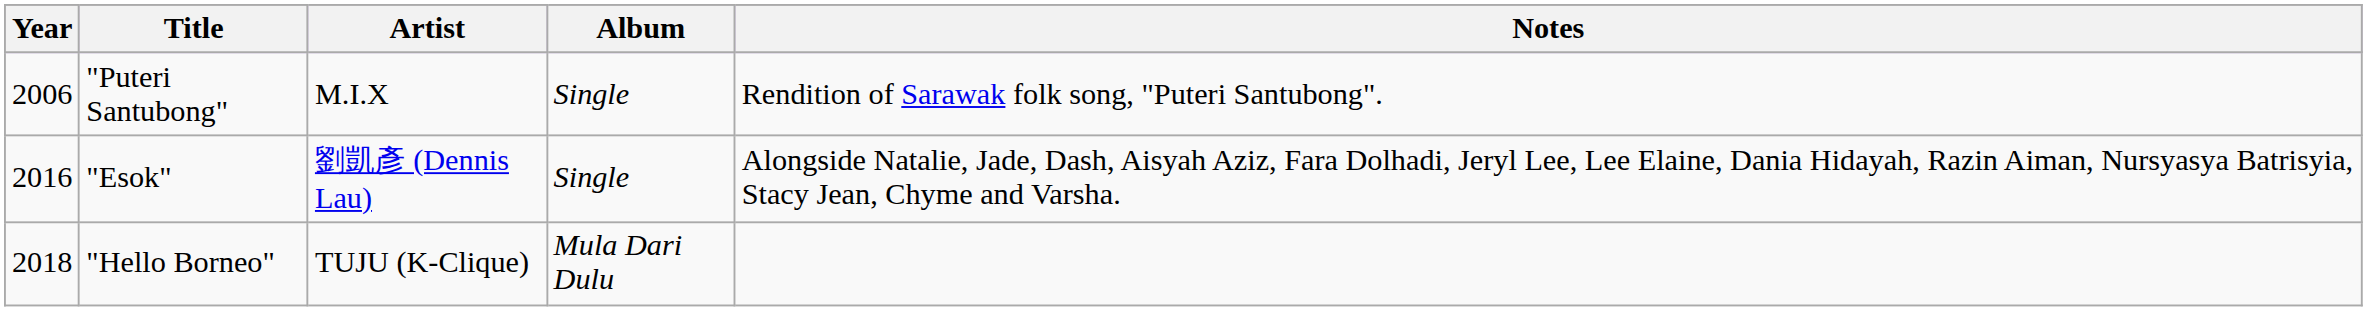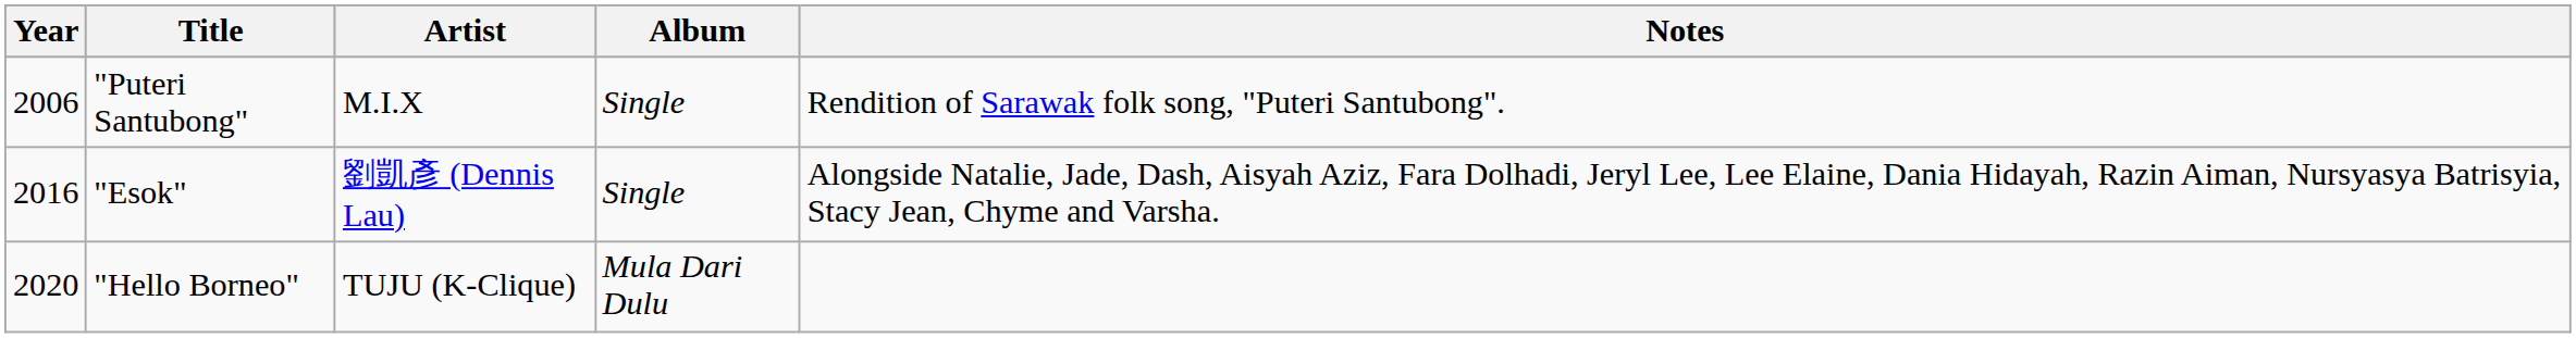"Hello Borneo" | Year: 2018 -> 2020
